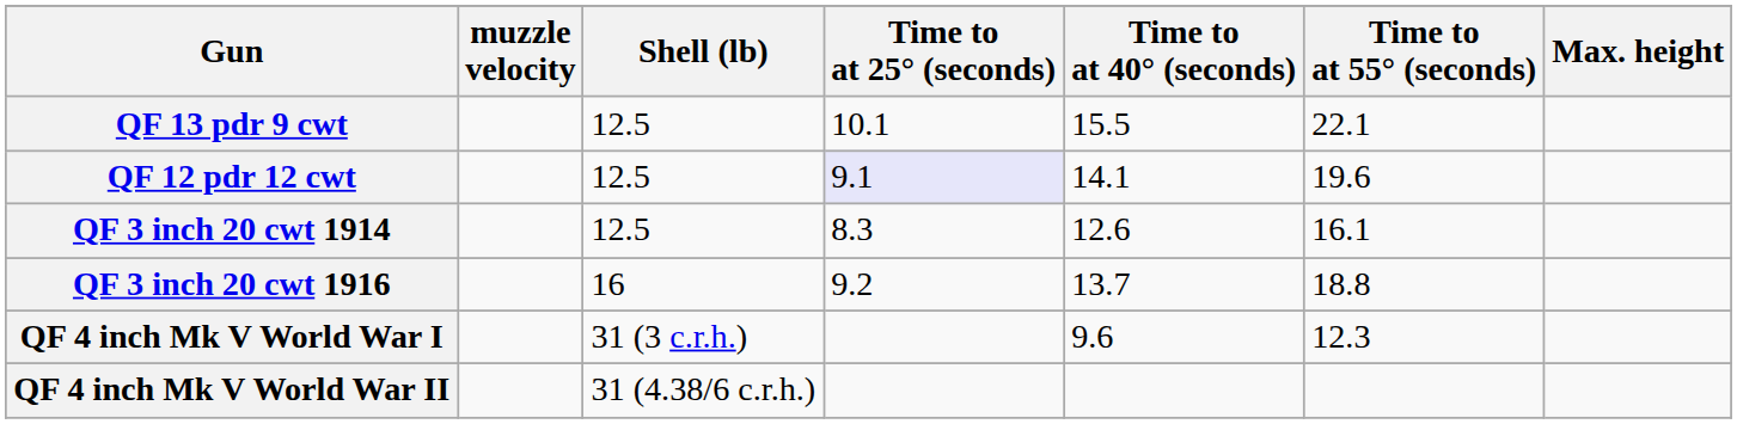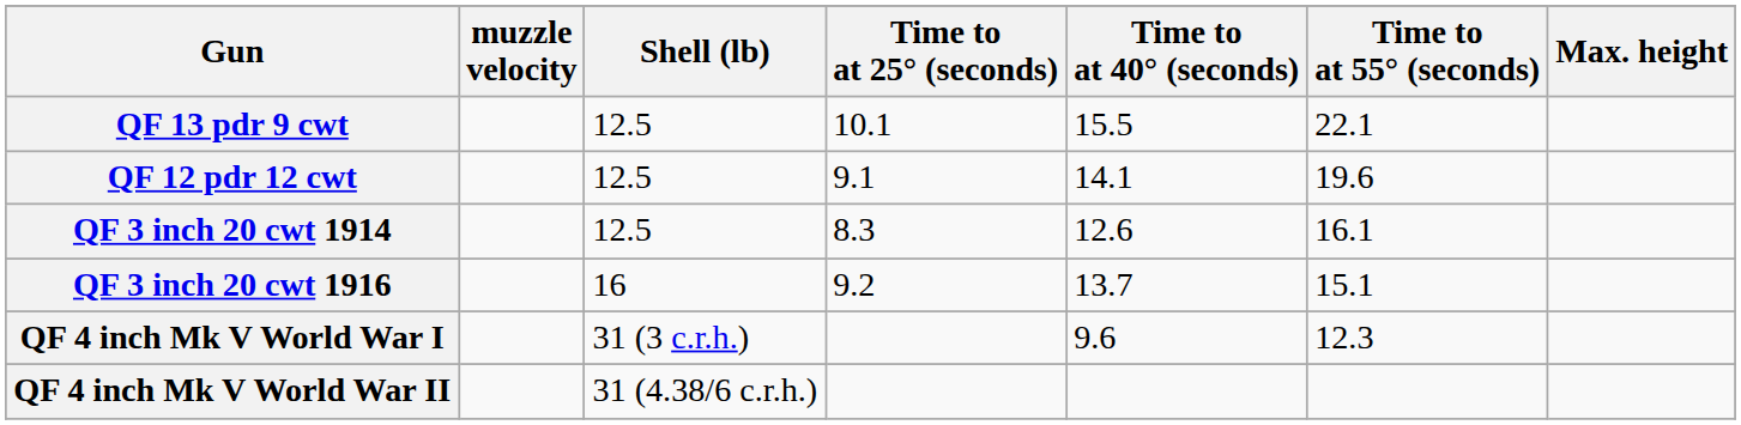QF 12 pdr 12 cwt | Time to at 25° (seconds): lavender background -> no background
QF 3 inch 20 cwt 1916 | Time to at 55° (seconds): 18.8 -> 15.1
